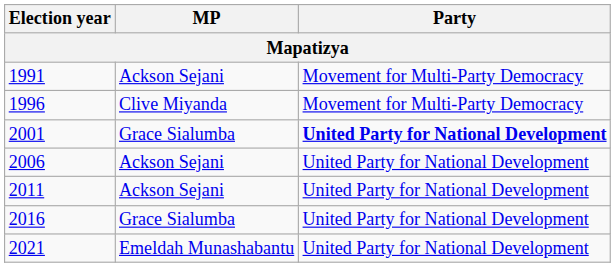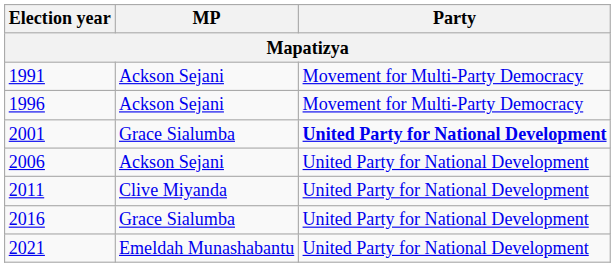1996 | MP: Clive Miyanda -> Ackson Sejani
2011 | MP: Ackson Sejani -> Clive Miyanda
